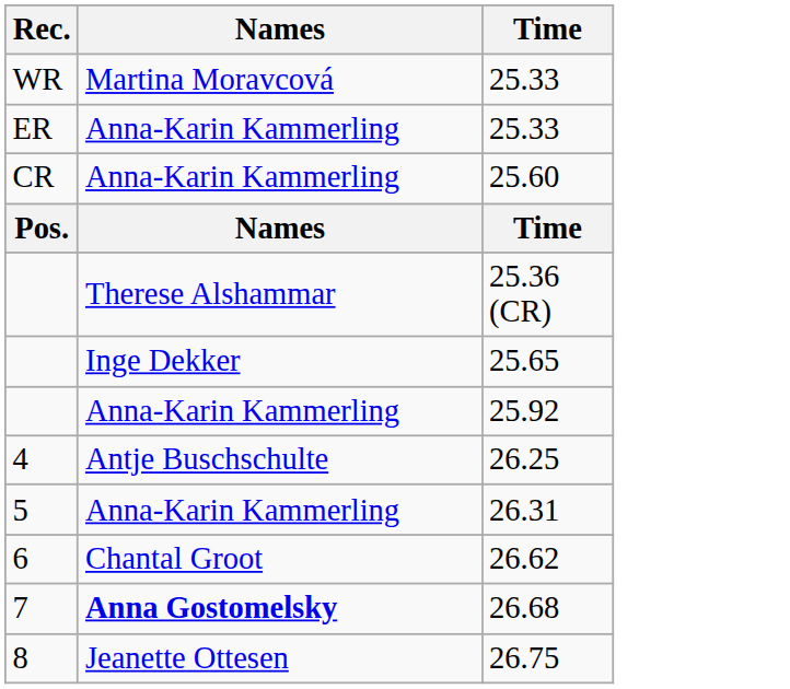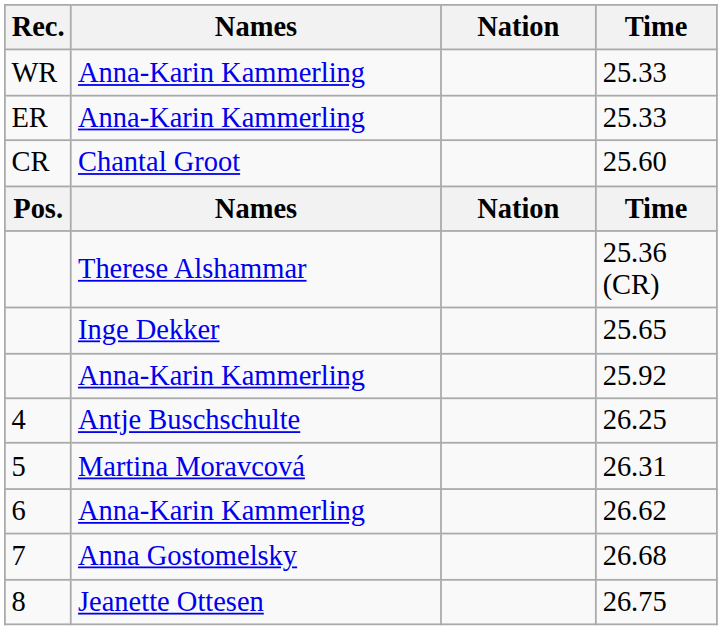+ column: Nation | Nation
WR / 25.33 | Names: Martina Moravcová -> Anna-Karin Kammerling
25.60 | Names: Anna-Karin Kammerling -> Chantal Groot
26.31 | Names: Anna-Karin Kammerling -> Martina Moravcová
26.62 | Names: Chantal Groot -> Anna-Karin Kammerling
26.68 | Names: bold -> normal
